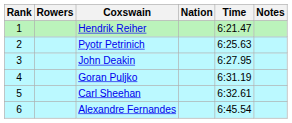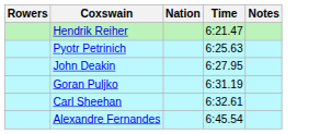- column: Rank | 1 | 2 | 3 | 4 | 5 | 6
